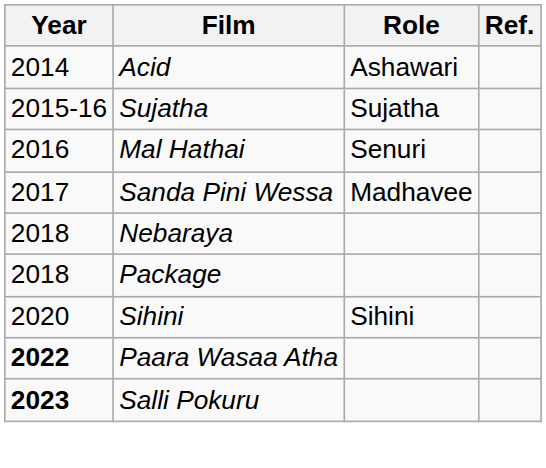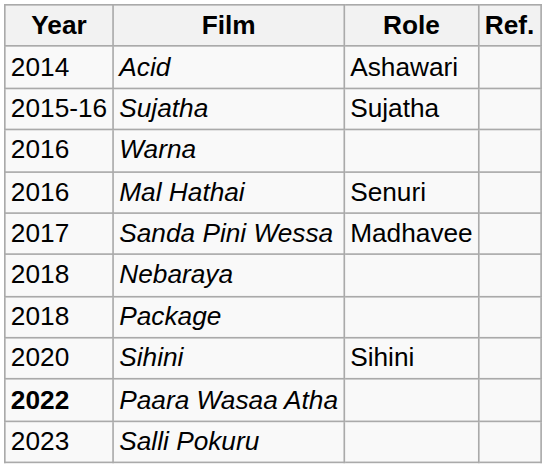+ row: 2016 | Warna
Salli Pokuru | Year: bold -> normal
